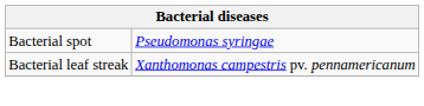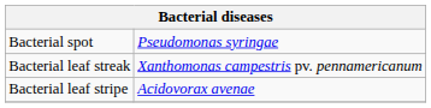+ row: Bacterial leaf stripe | Acidovorax avenae
